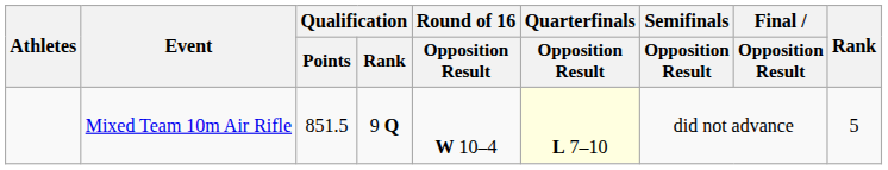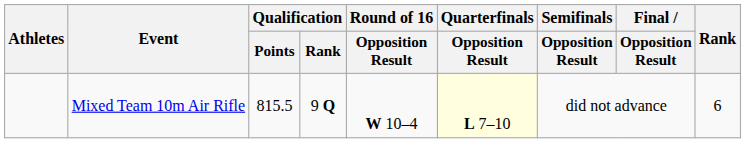Mixed Team 10m Air Rifle | Qualification / Points: 851.5 -> 815.5
Mixed Team 10m Air Rifle | Rank: 5 -> 6
